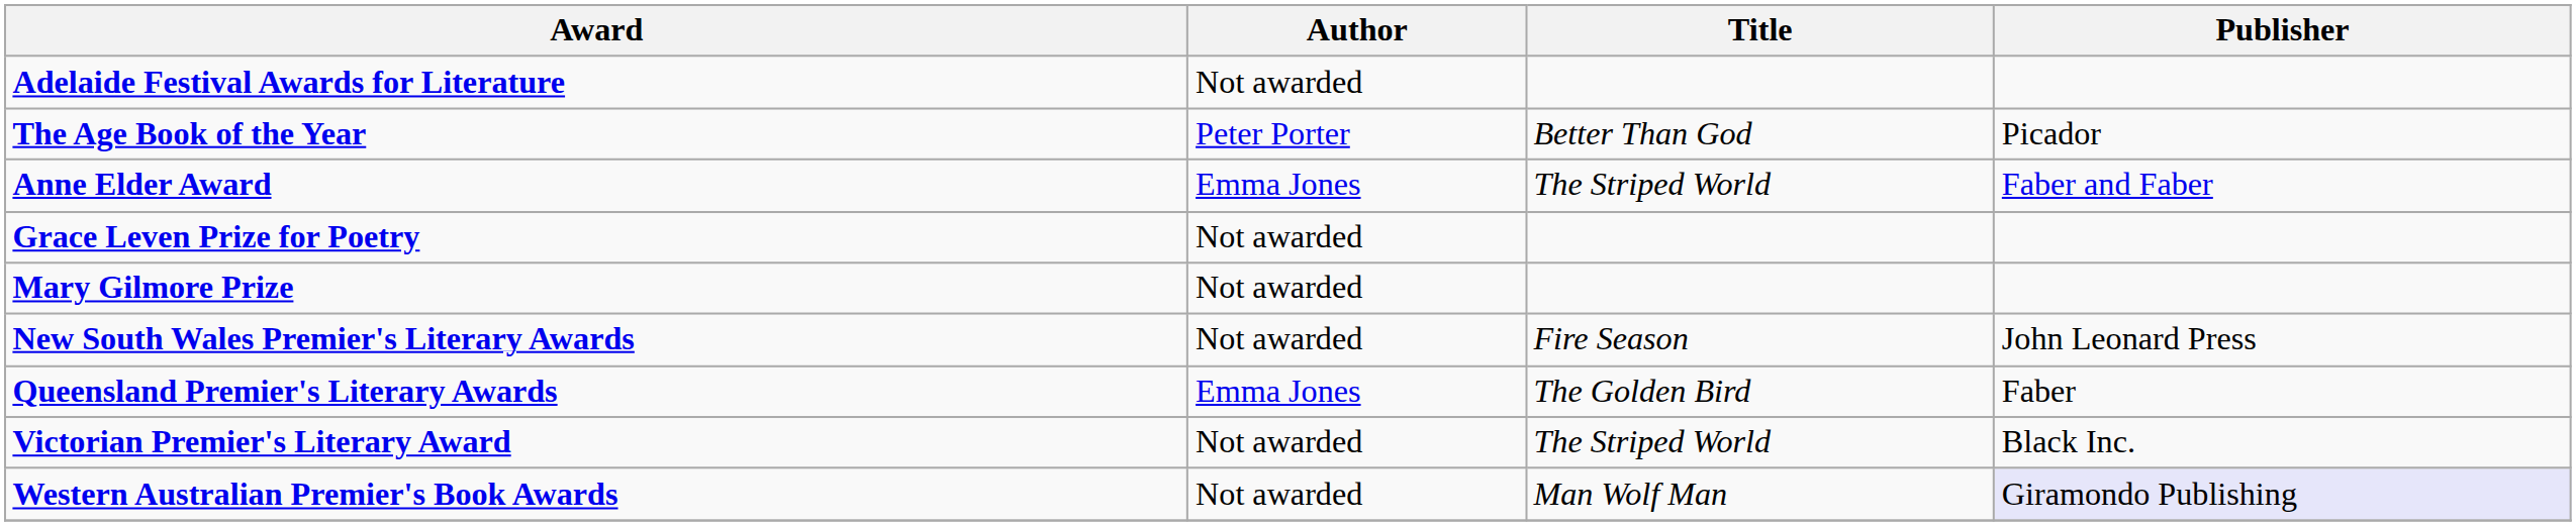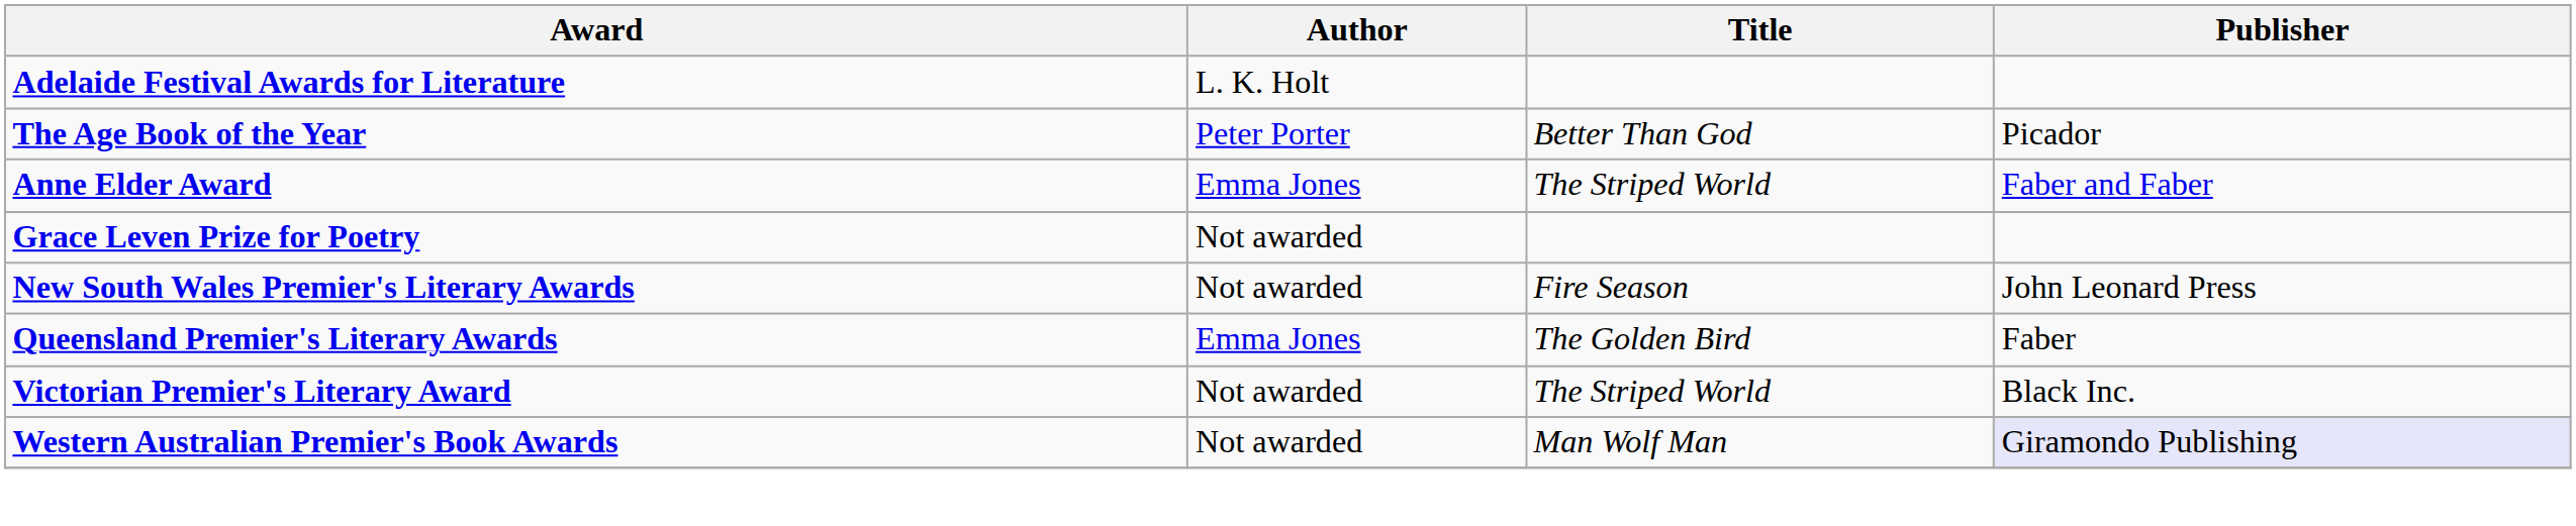Adelaide Festival Awards for Literature | Author: Not awarded -> L. K. Holt
- row: Mary Gilmore Prize | Not awarded
